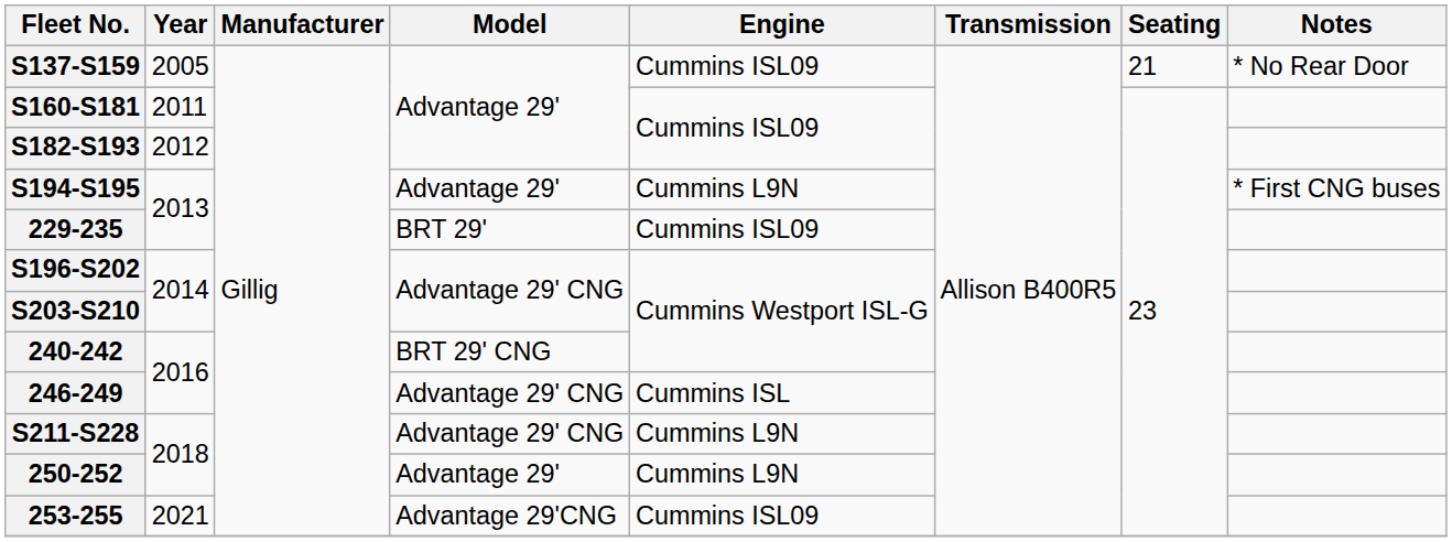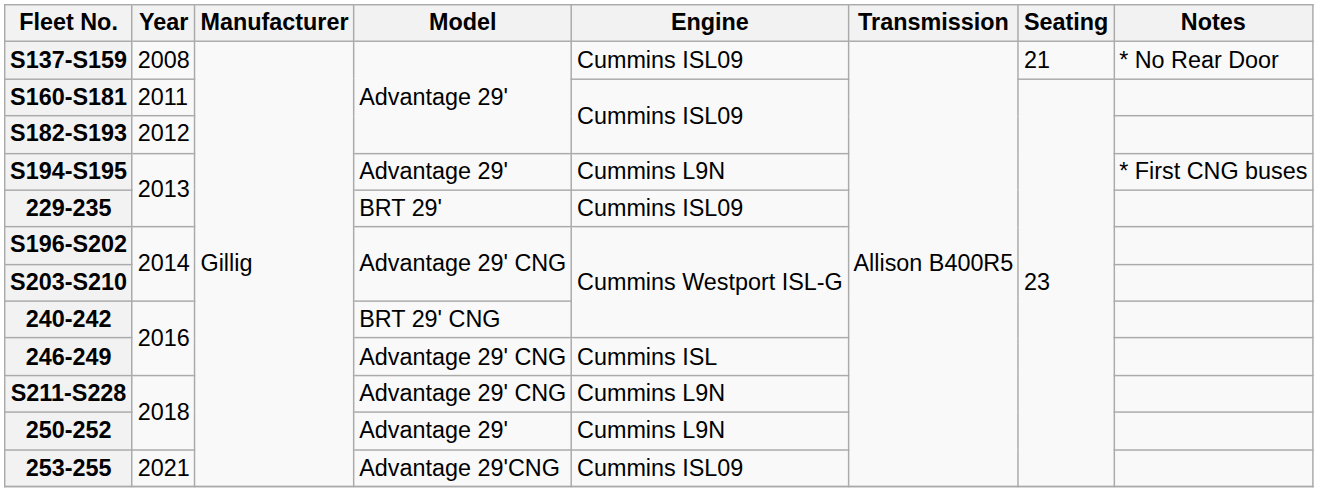S137-S159 | Year: 2005 -> 2008
